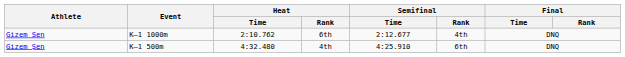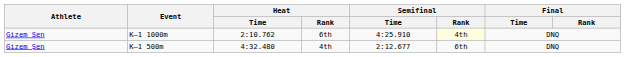K–1 1000m | Semifinal / Time: 2:12.677 -> 4:25.910
K–1 1000m | Semifinal / Rank: no background -> lightyellow background
K–1 500m | Semifinal / Time: 4:25.910 -> 2:12.677
